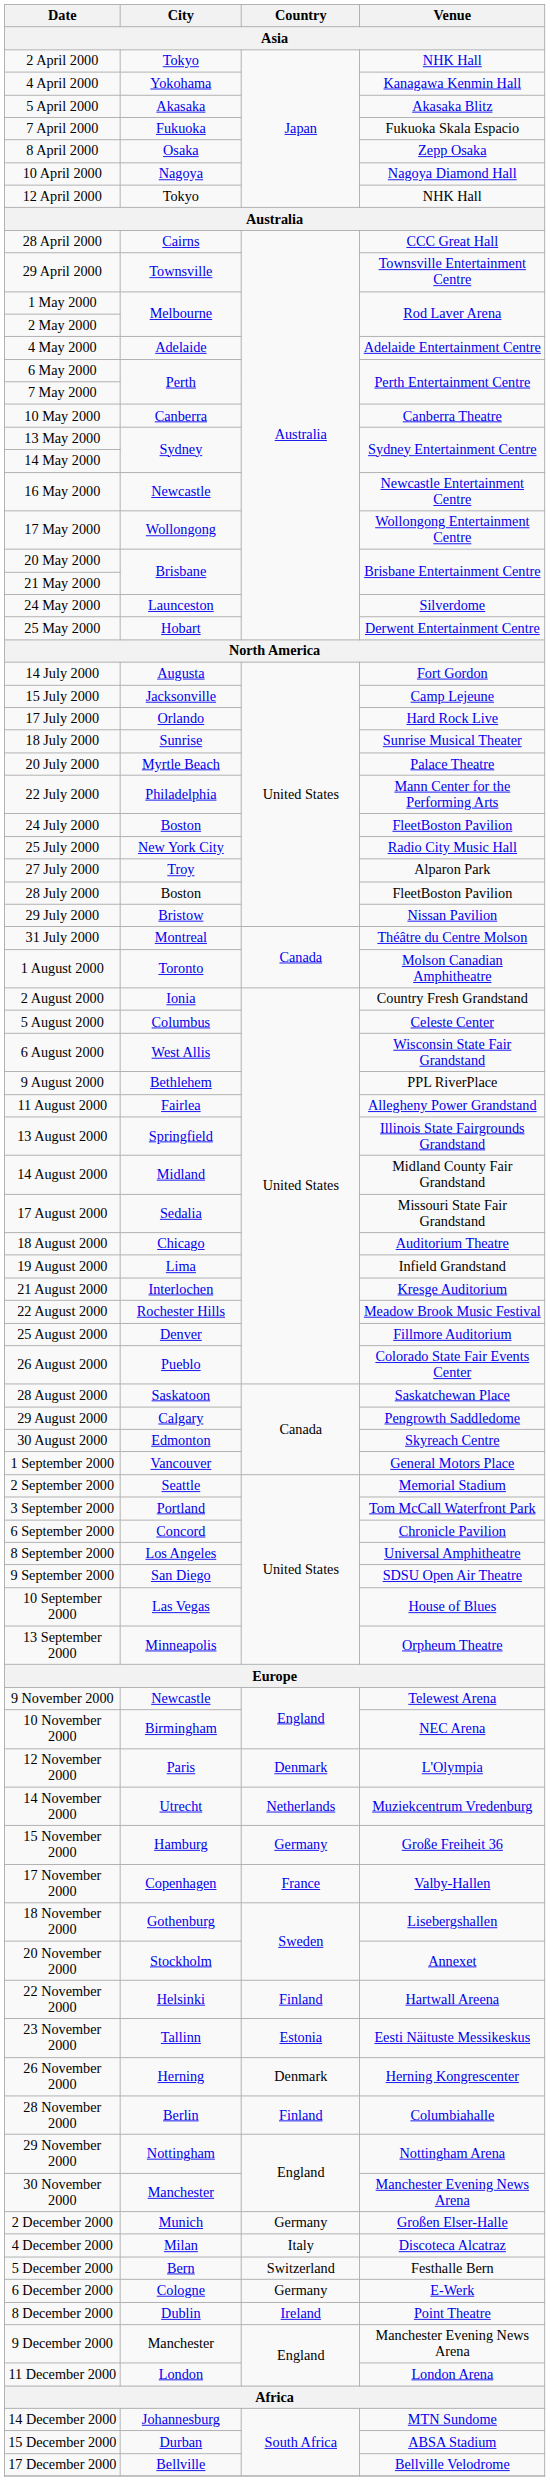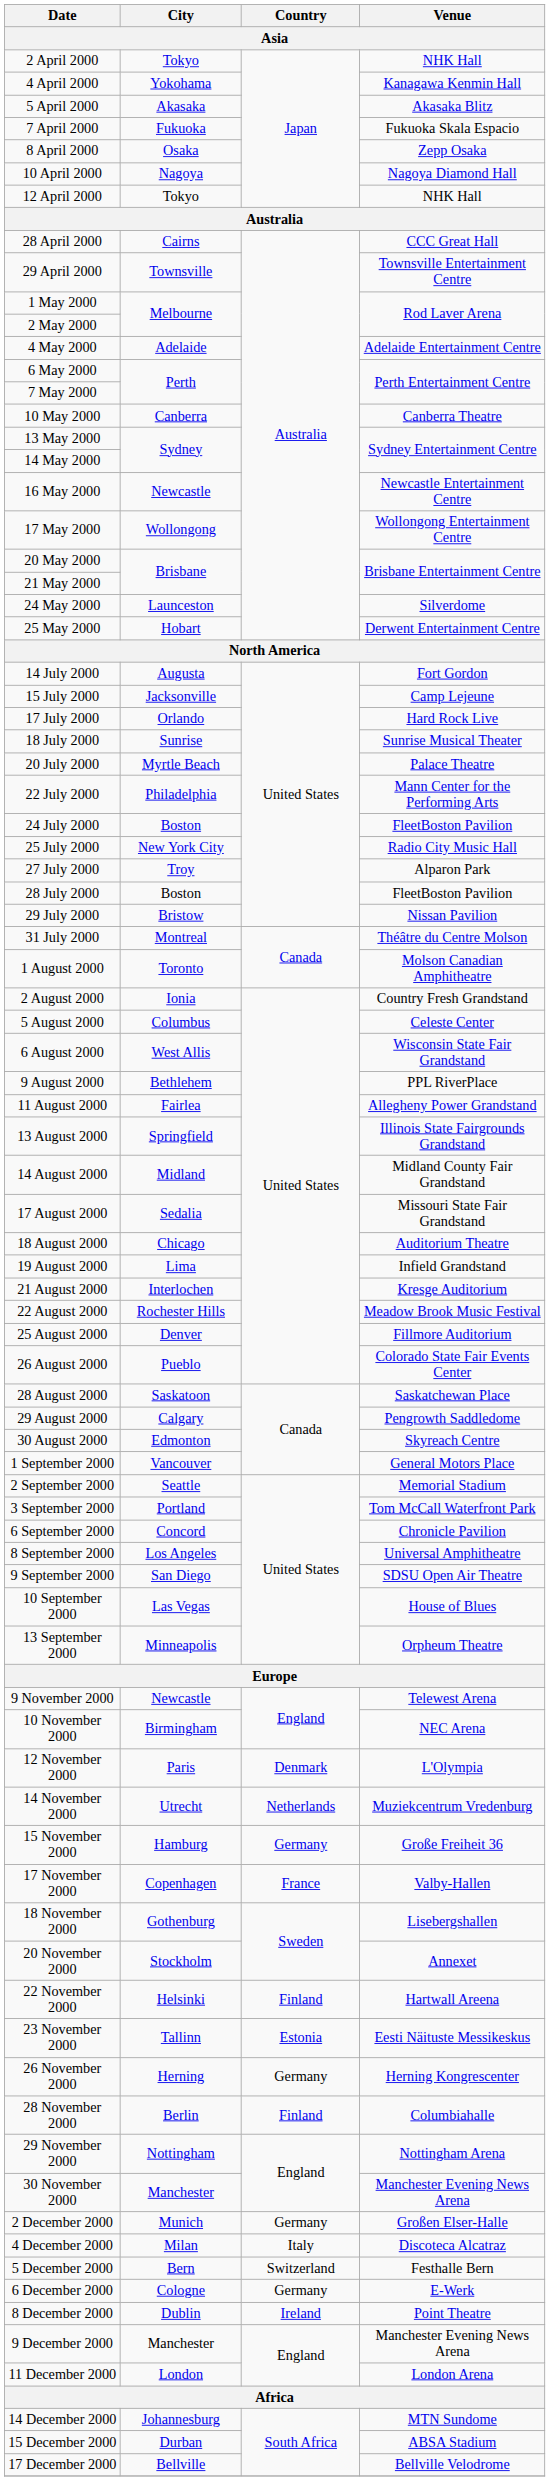26 November 2000 | Country: Denmark -> Germany
